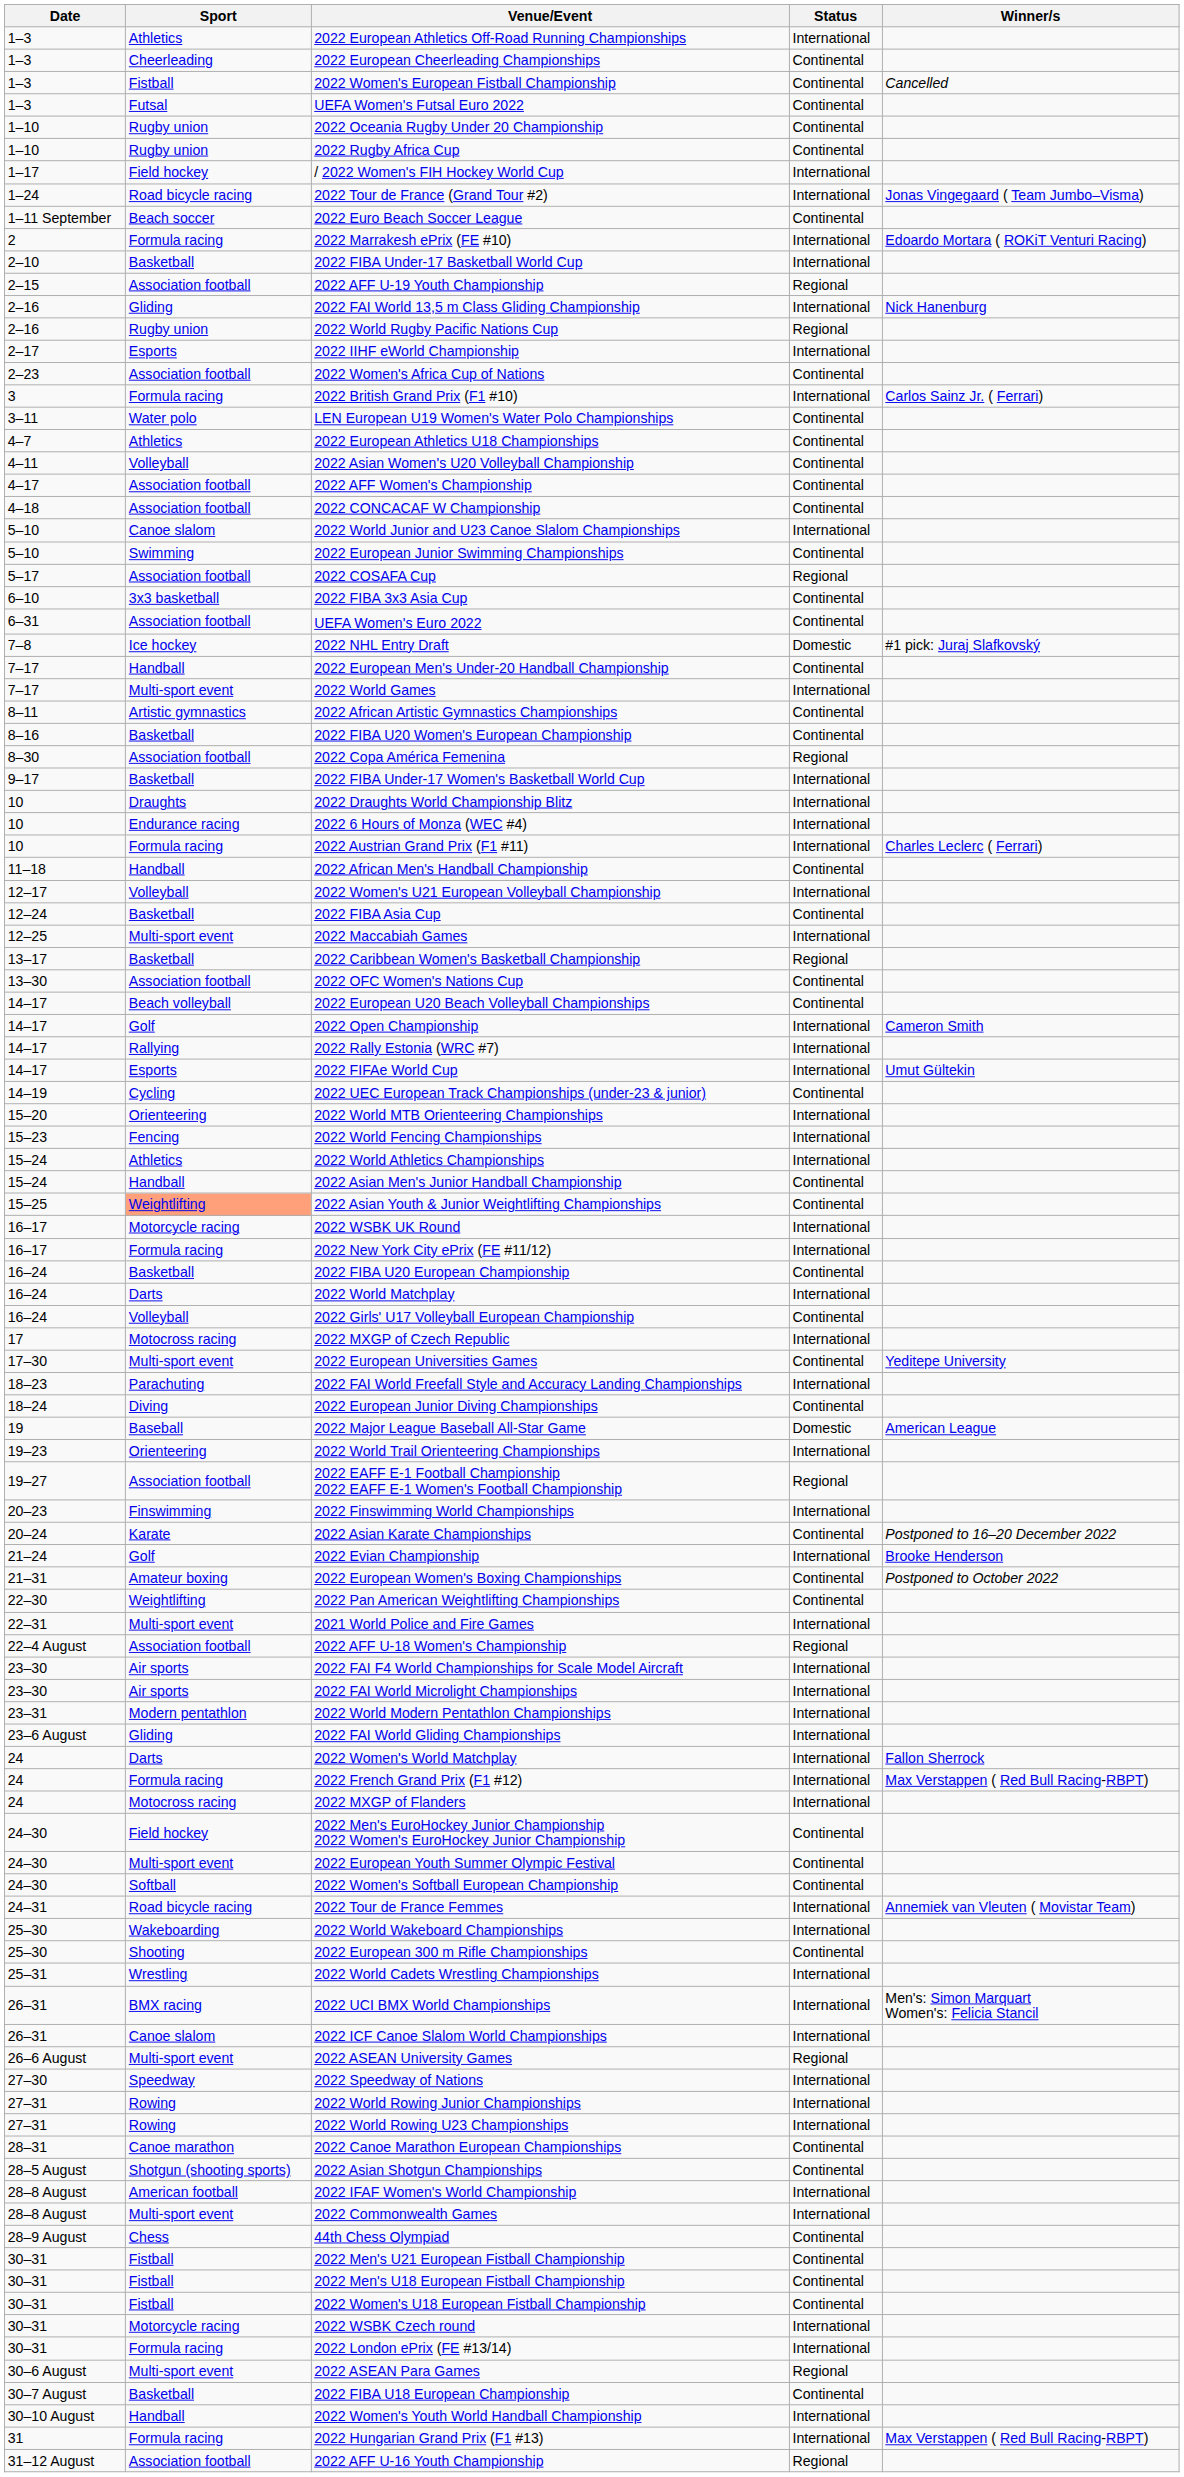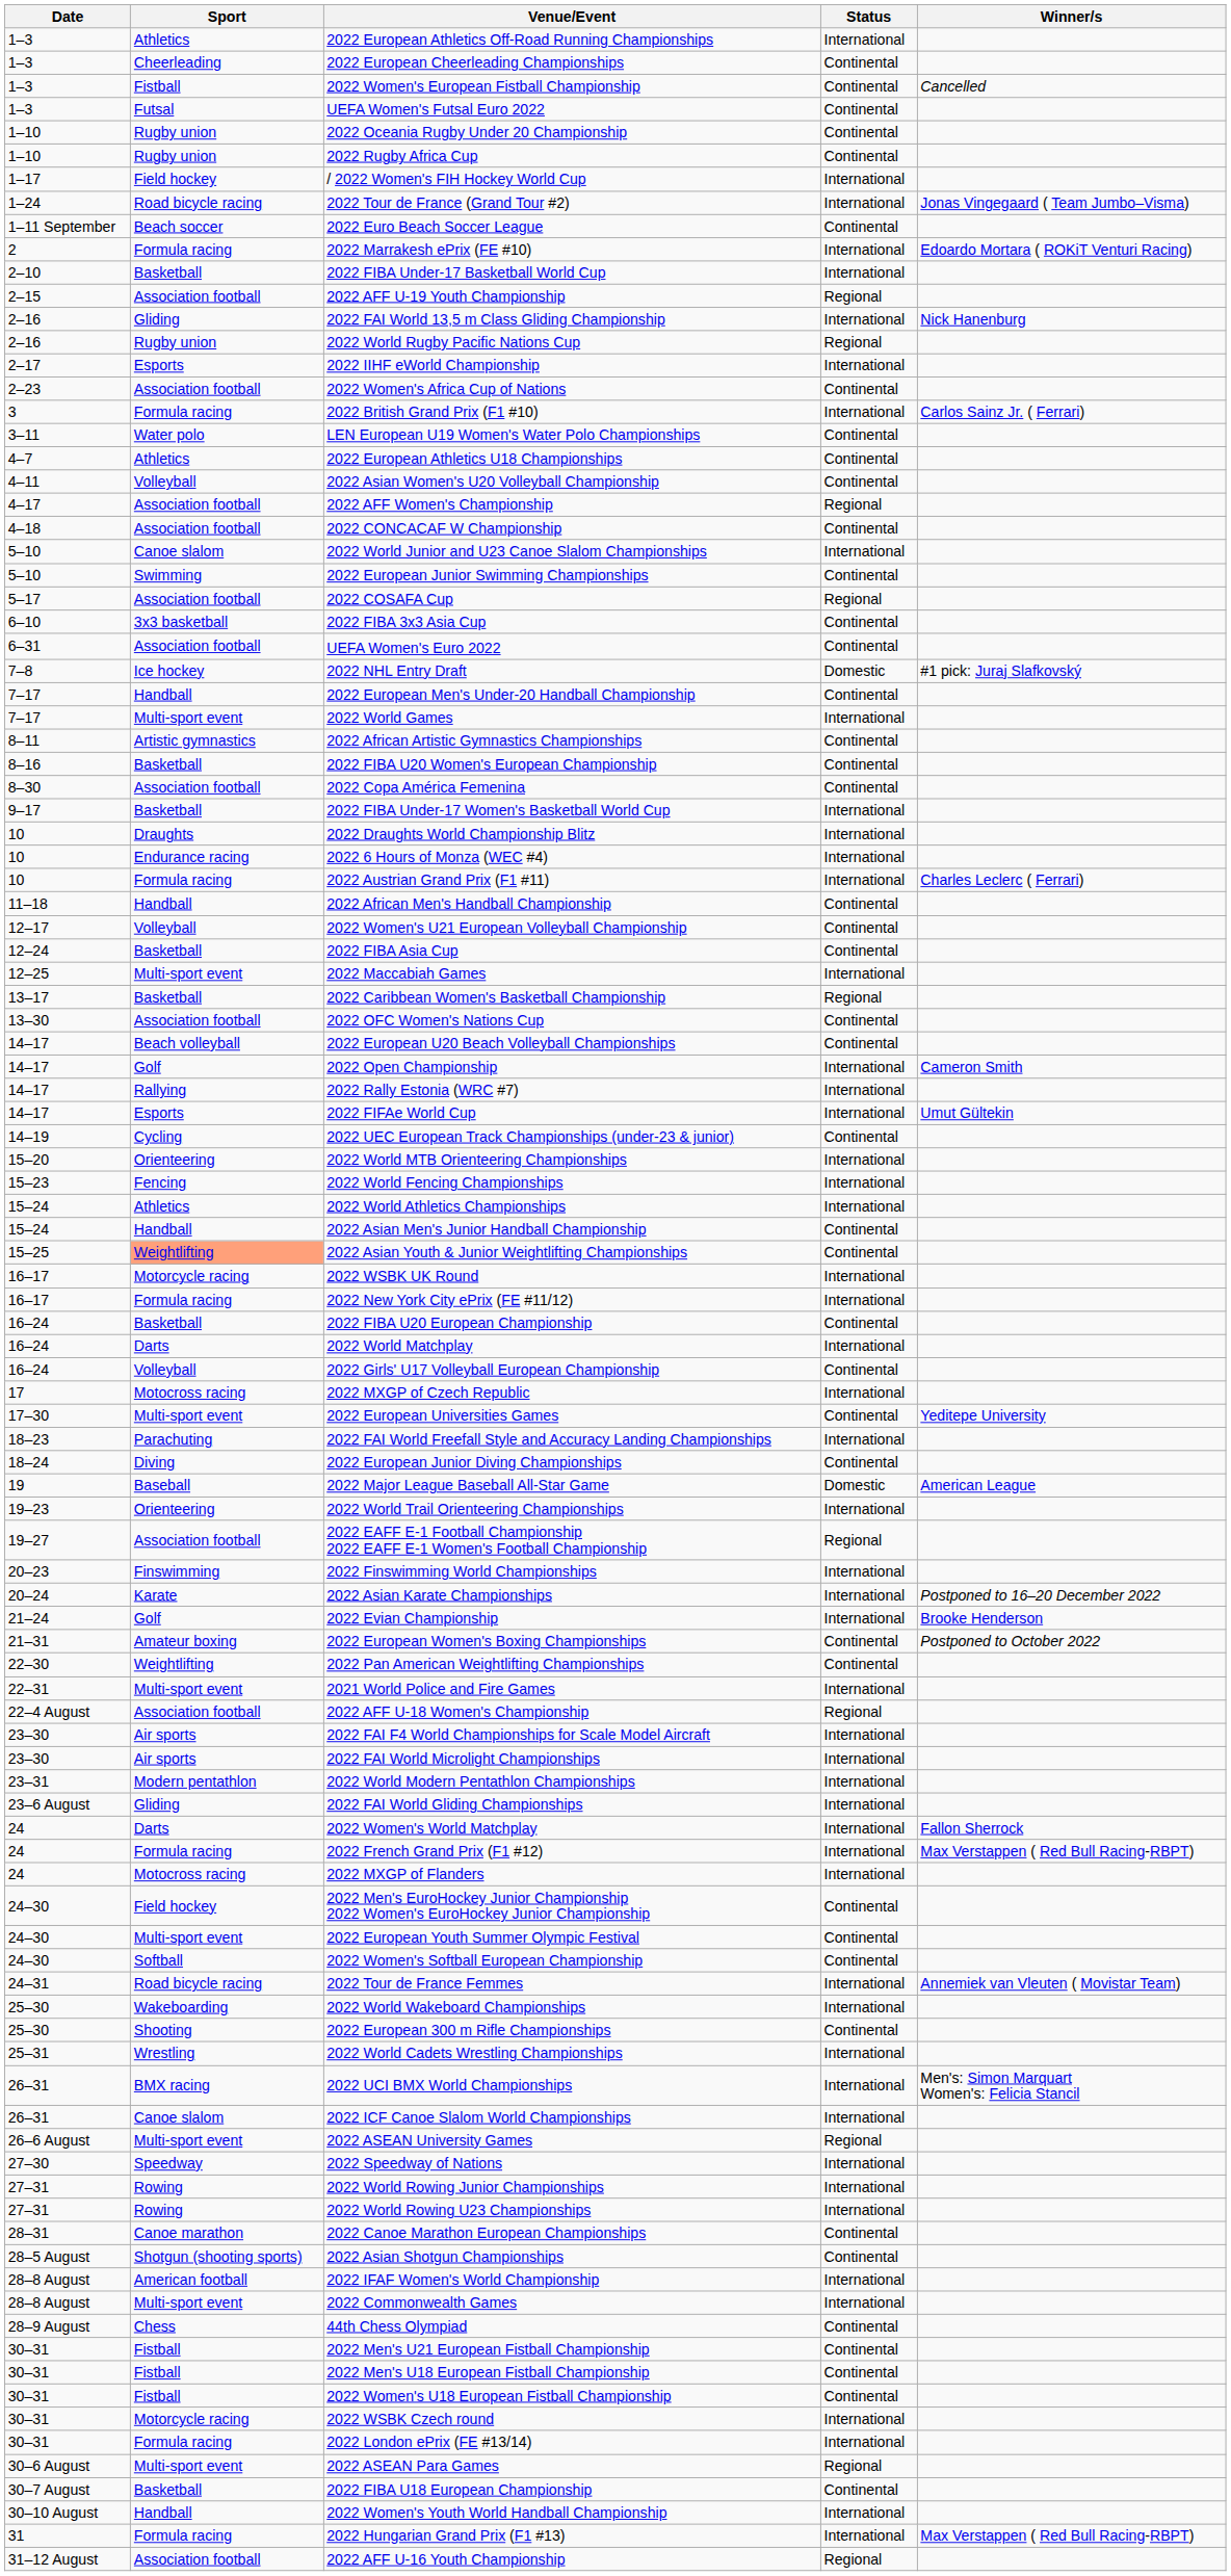2022 AFF Women's Championship | Status: Continental -> Regional
2022 Copa América Femenina | Status: Regional -> Continental
2022 Women's U21 European Volleyball Championship | Status: International -> Continental
2022 Asian Karate Championships | Status: Continental -> International
